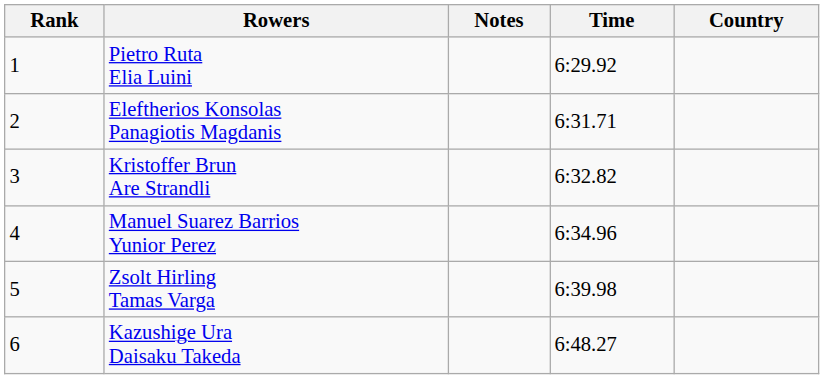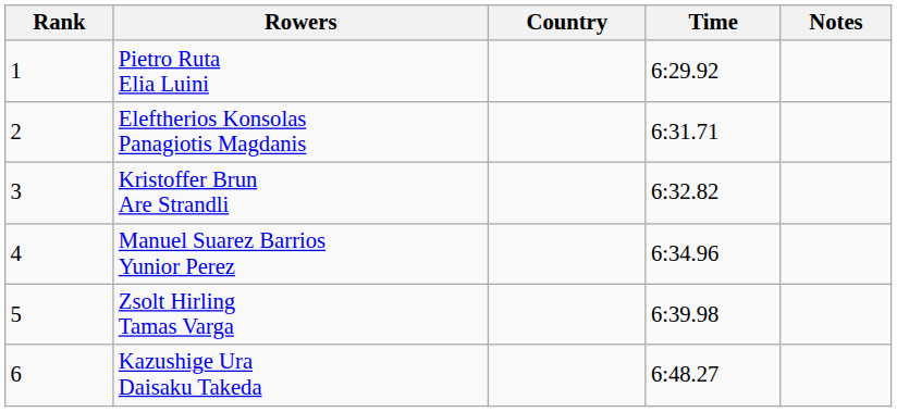columns swapped: Country <-> Notes
